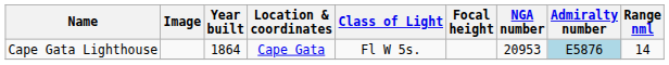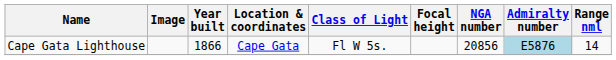Cape Gata Lighthouse | Year built: 1864 -> 1866
Cape Gata Lighthouse | NGA number: 20953 -> 20856
